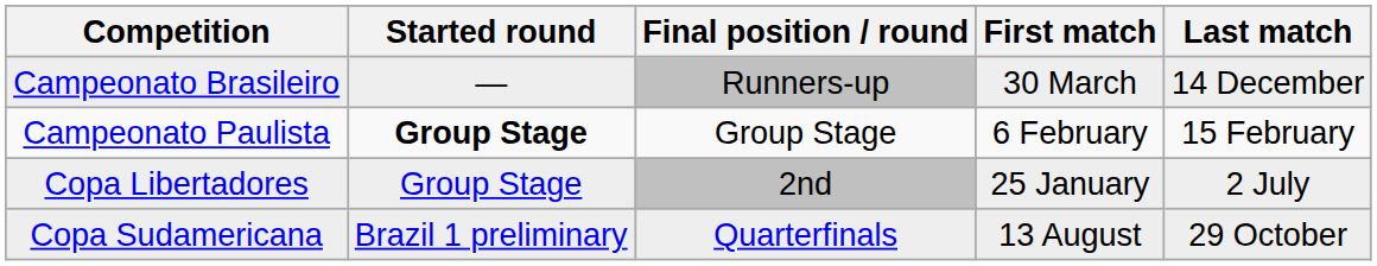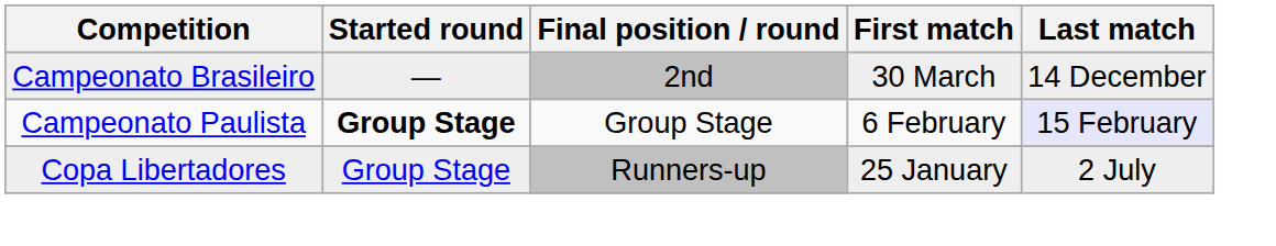Campeonato Brasileiro | Final position / round: Runners-up -> 2nd
Campeonato Paulista | Last match: no background -> lavender background
Copa Libertadores | Final position / round: 2nd -> Runners-up
- row: Copa Sudamericana | Brazil 1 preliminary | Quarterfinals | 13 August | 29 October
